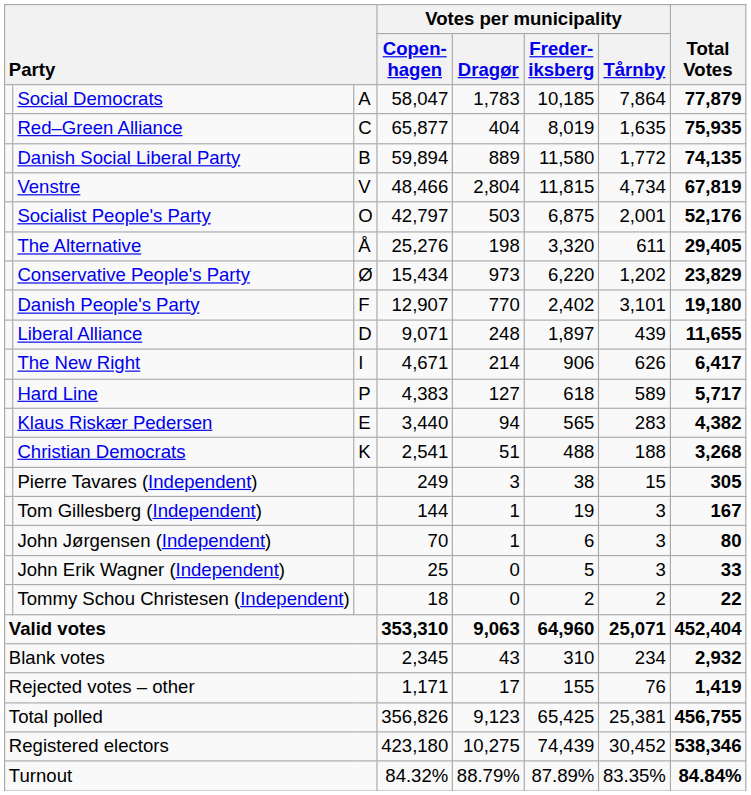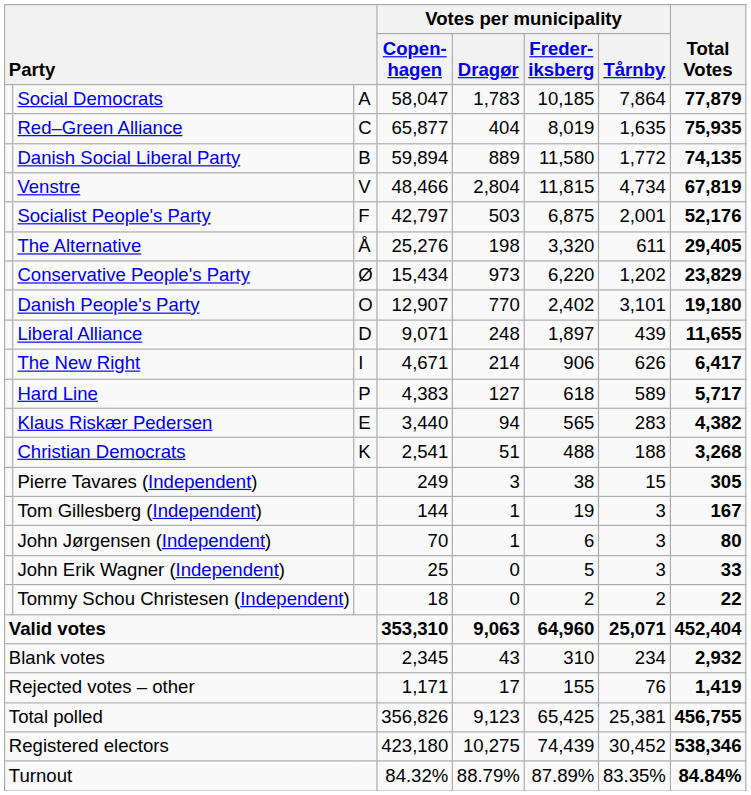Socialist People's Party | column 3: O -> F
Danish People's Party | column 3: F -> O
